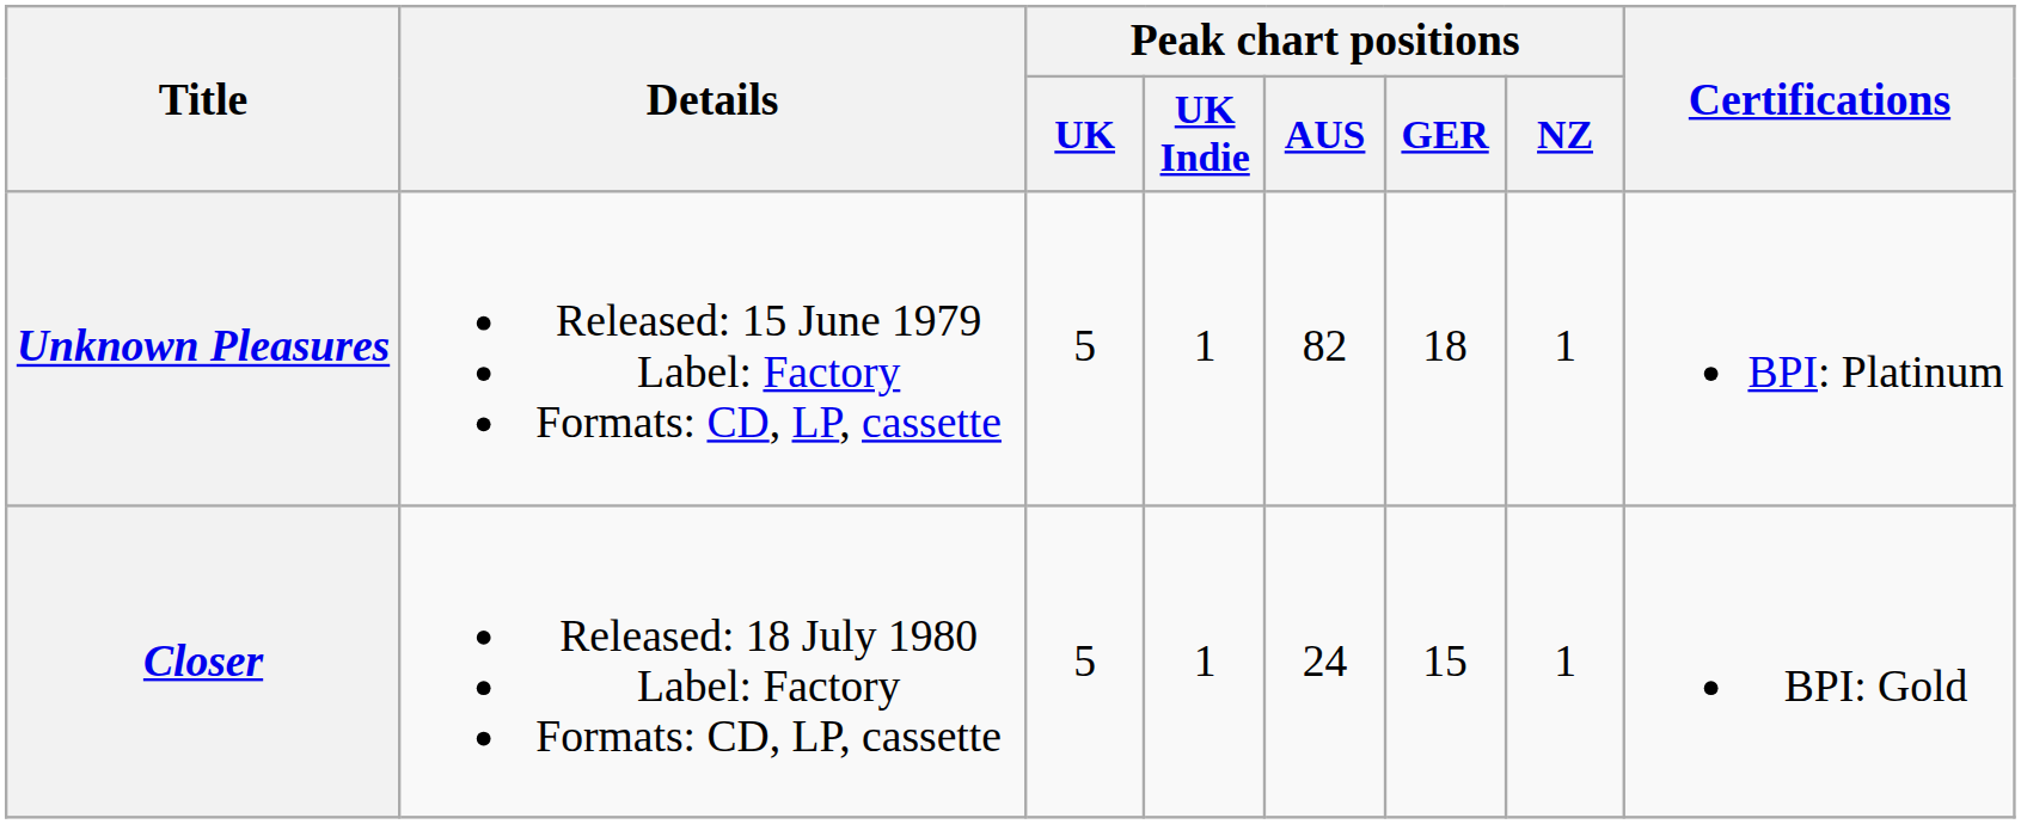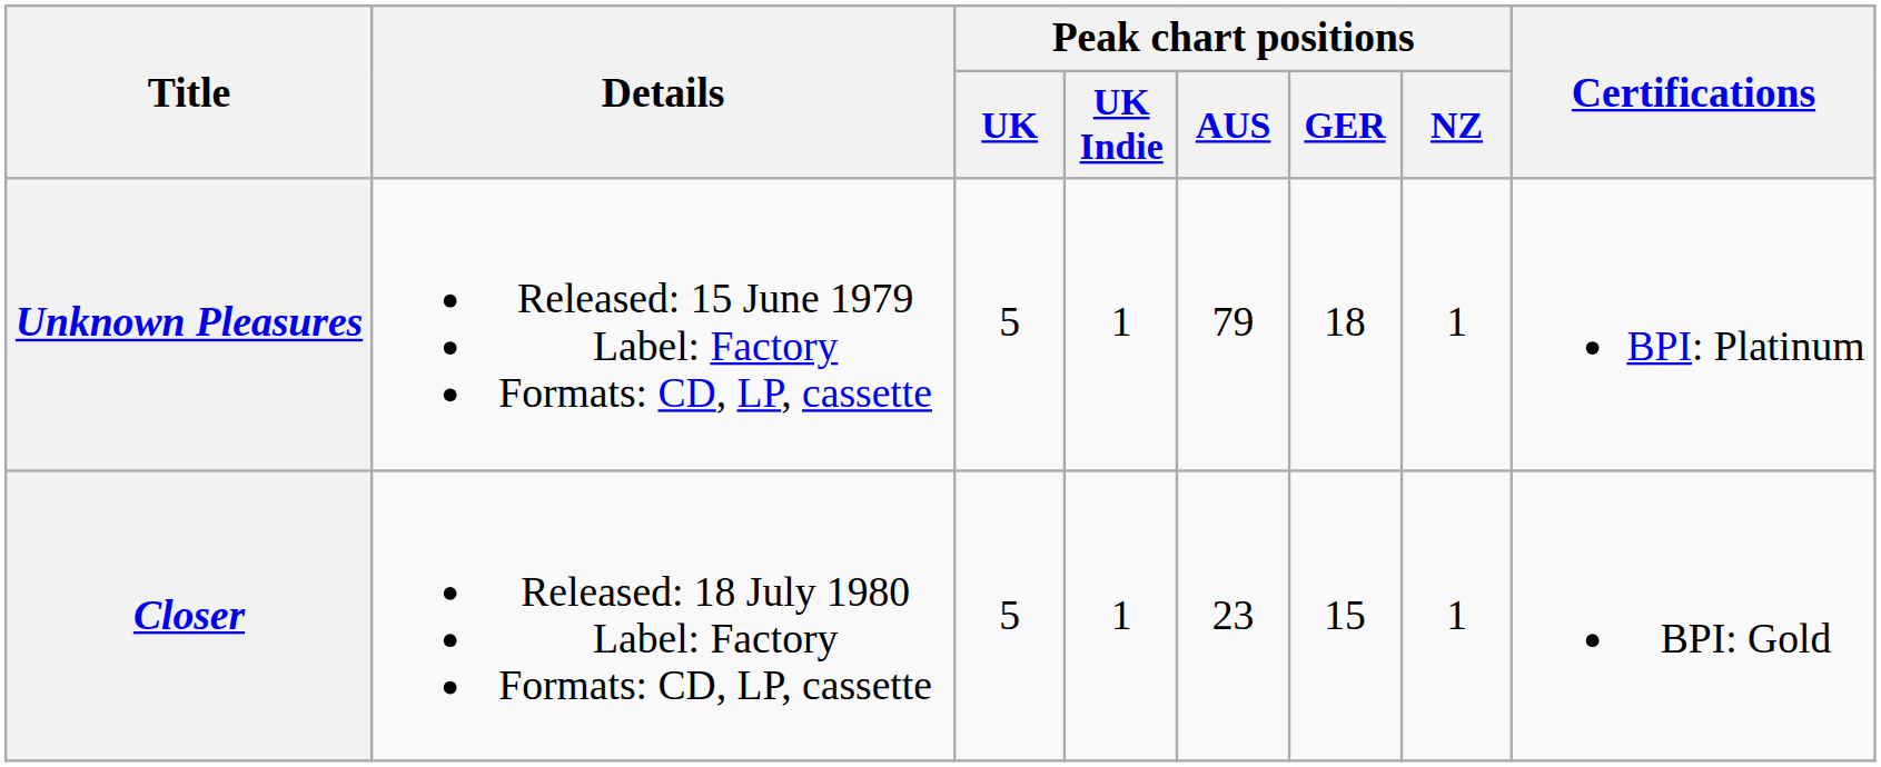Unknown Pleasures | Peak chart positions / AUS: 82 -> 79
Closer | Peak chart positions / AUS: 24 -> 23
